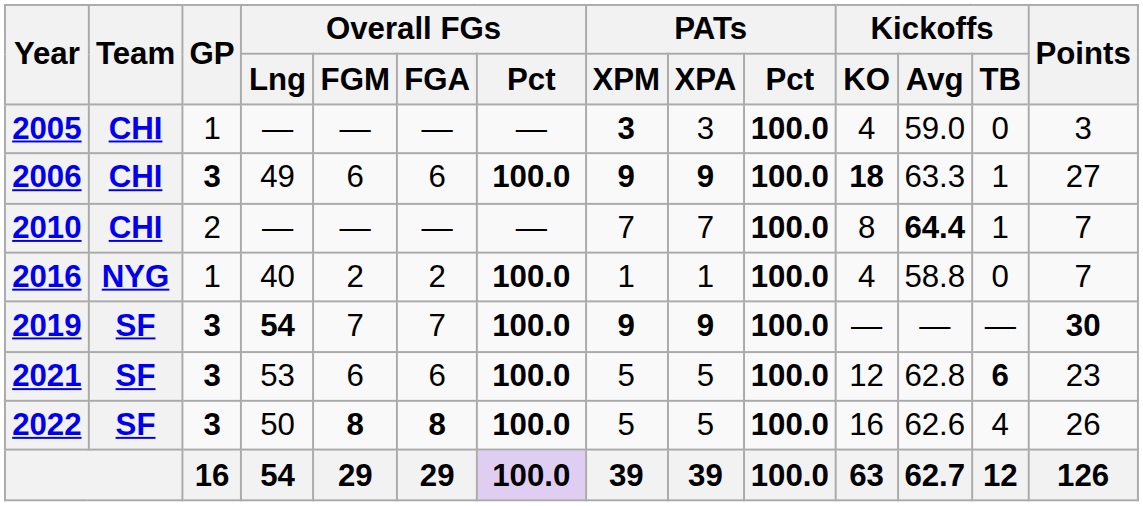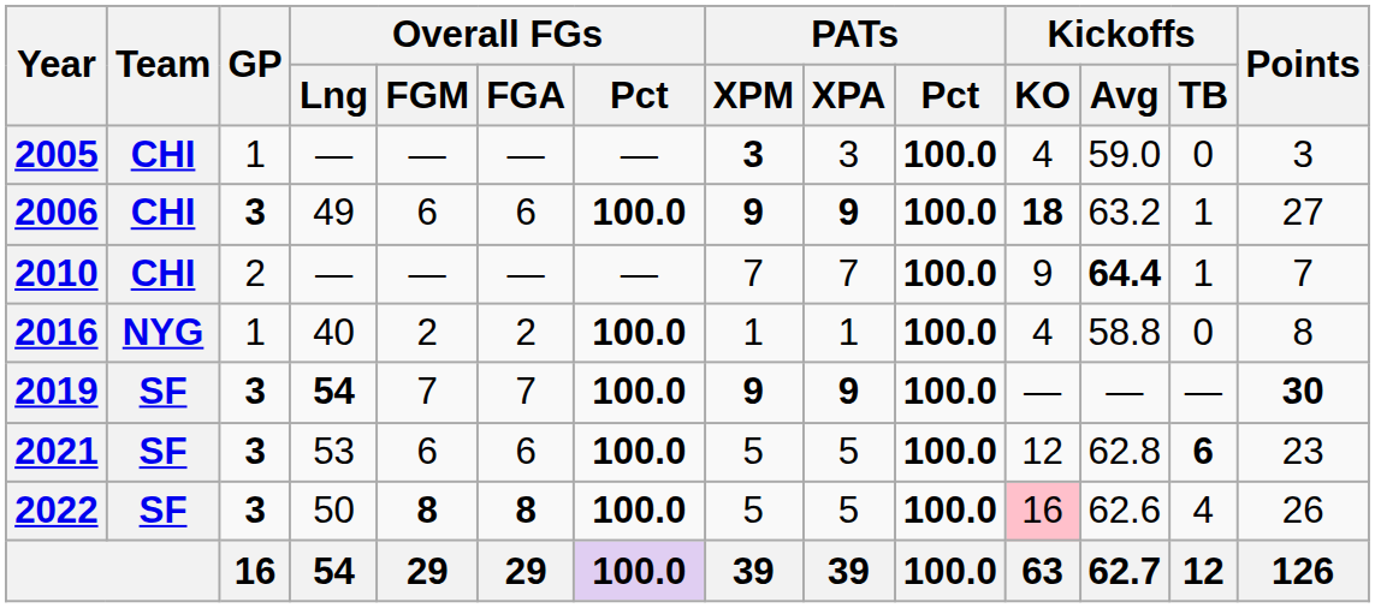2006 | Kickoffs / Avg: 63.3 -> 63.2
2010 | Kickoffs / KO: 8 -> 9
2016 | Points: 7 -> 8
2022 | Kickoffs / KO: no background -> pink background
